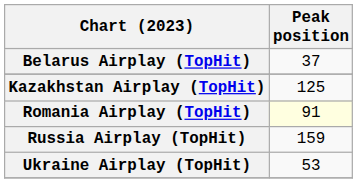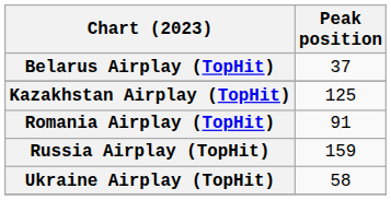Romania Airplay (TopHit) | Peak position: lightyellow background -> no background
Ukraine Airplay (TopHit) | Peak position: 53 -> 58
